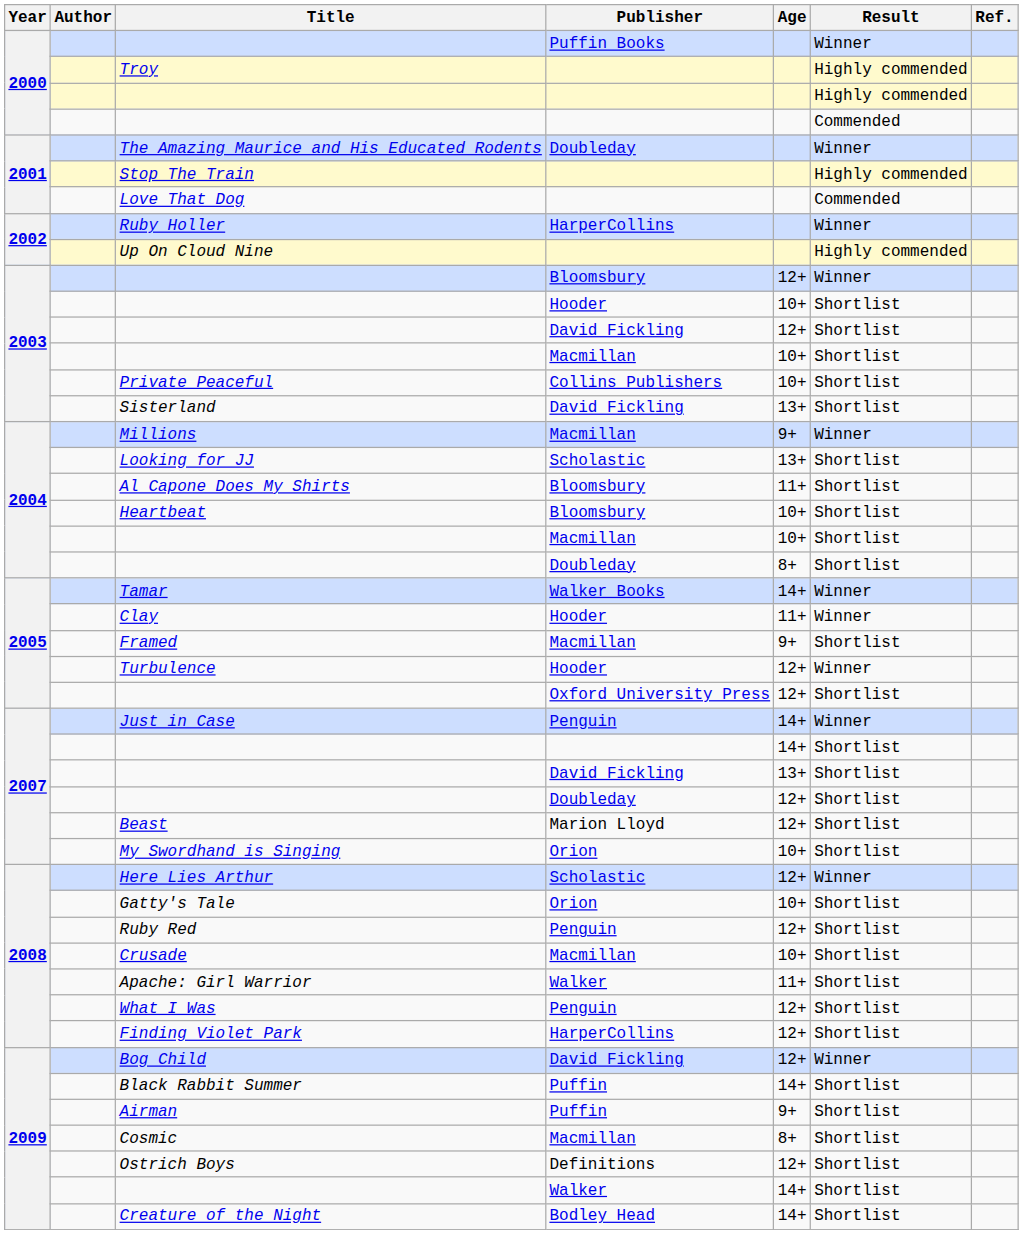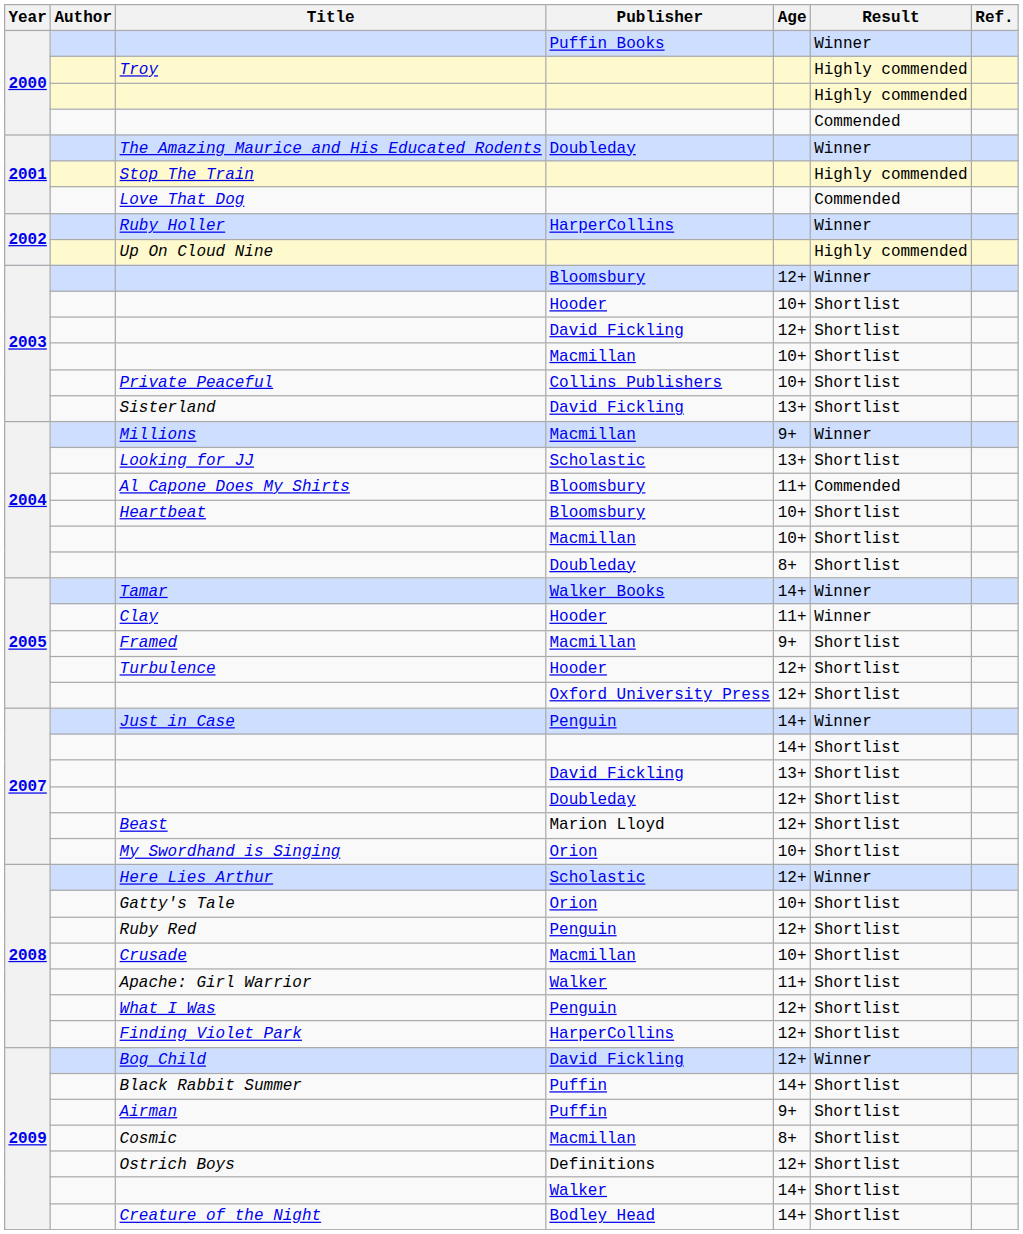Al Capone Does My Shirts | Result: Shortlist -> Commended
Turbulence | Result: Winner -> Shortlist
